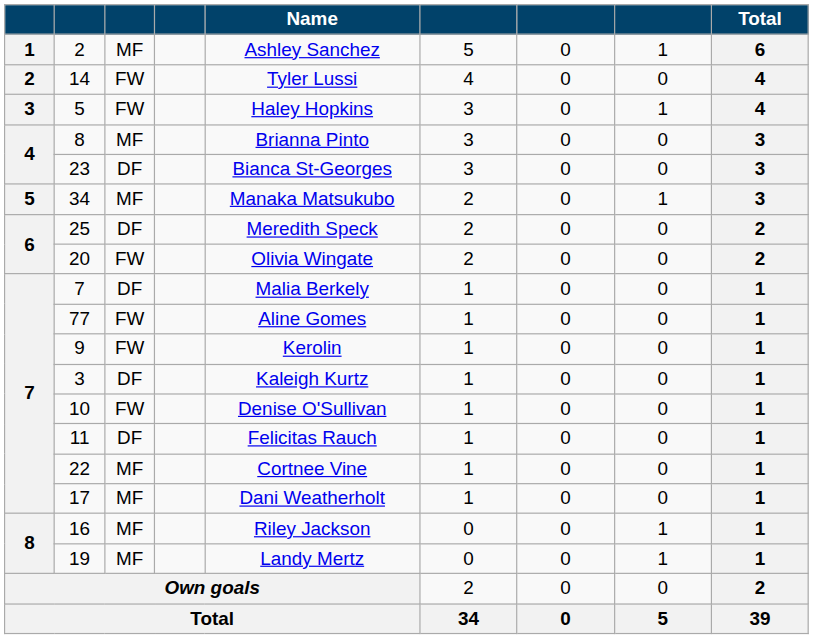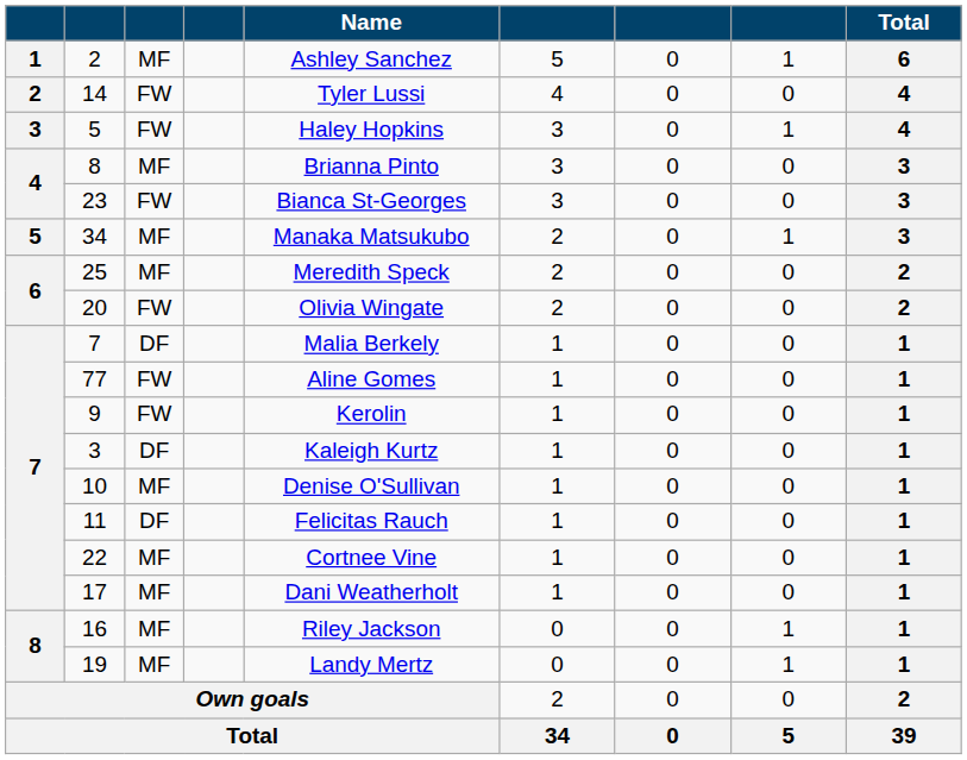23 | column 3: DF -> FW
25 | column 3: DF -> MF
10 | column 3: FW -> MF
